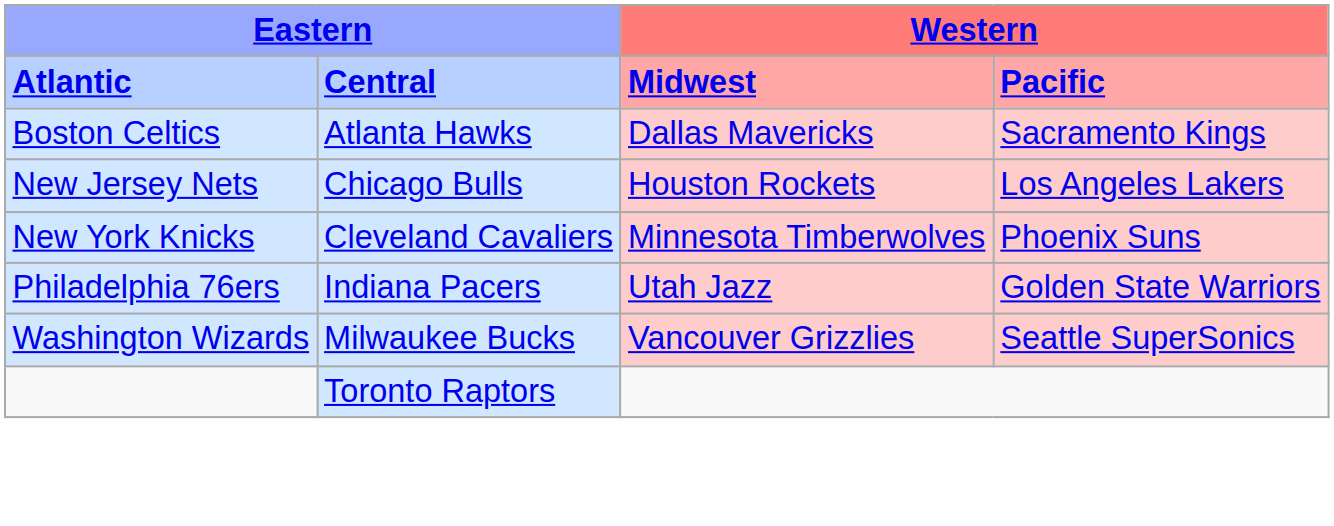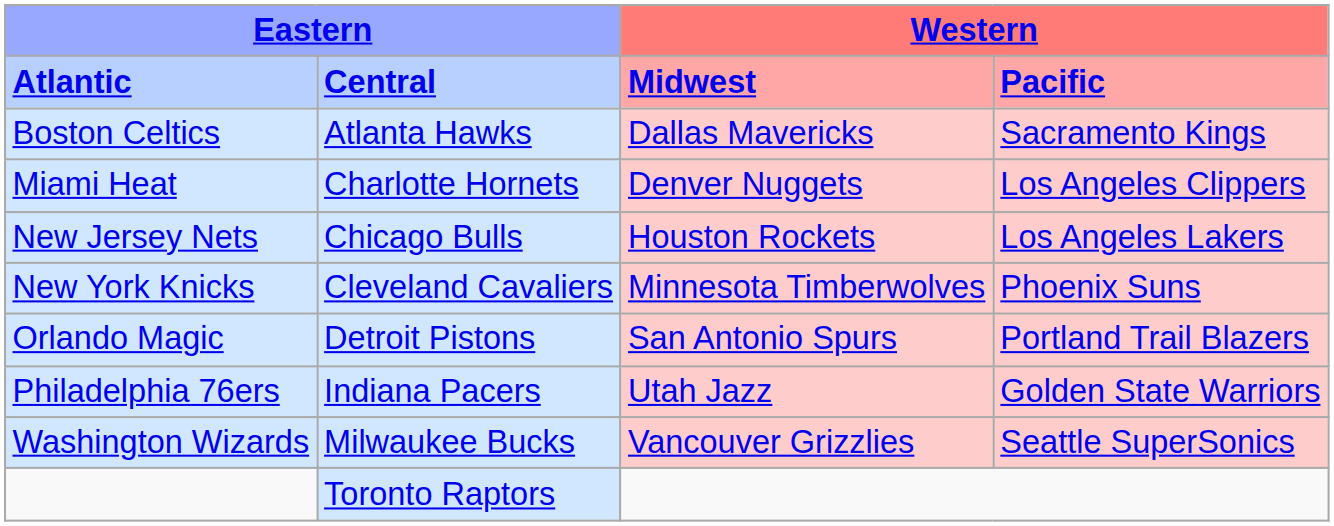+ row: Miami Heat | Charlotte Hornets | Denver Nuggets | Los Angeles Clippers
+ row: Orlando Magic | Detroit Pistons | San Antonio Spurs | Portland Trail Blazers
